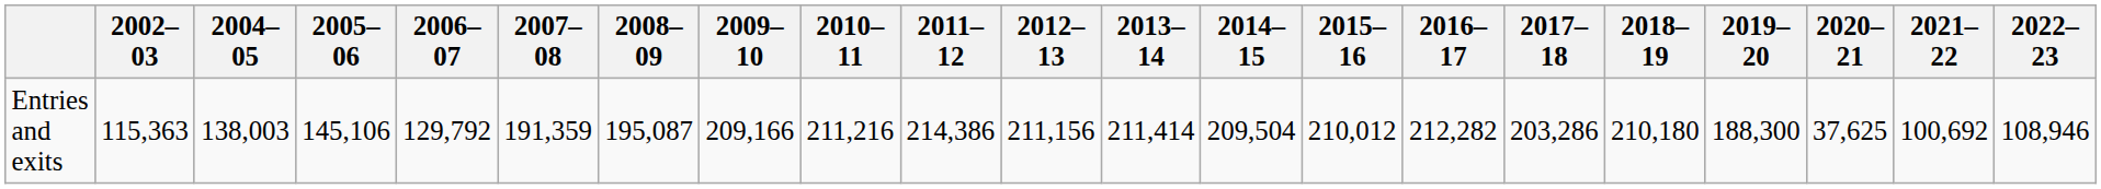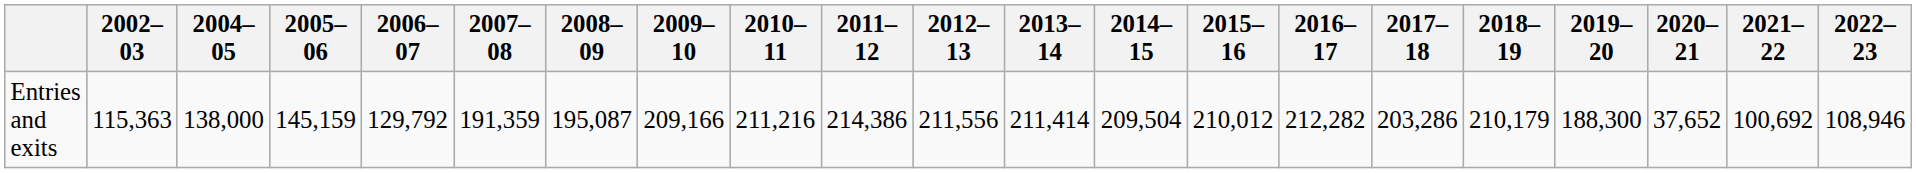Entries and exits | 2004–05: 138,003 -> 138,000
Entries and exits | 2005–06: 145,106 -> 145,159
Entries and exits | 2012–13: 211,156 -> 211,556
Entries and exits | 2018–19: 210,180 -> 210,179
Entries and exits | 2020–21: 37,625 -> 37,652
